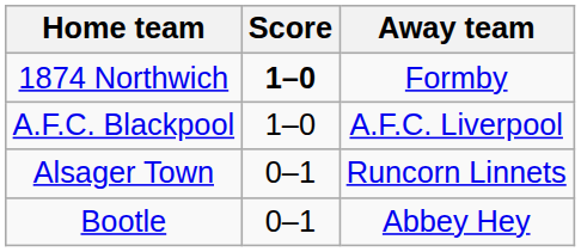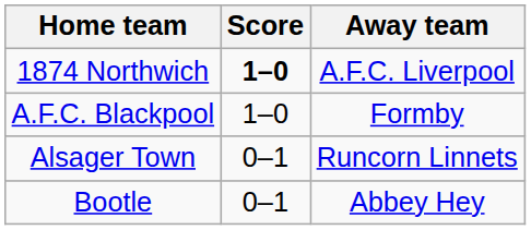1874 Northwich | Away team: Formby -> A.F.C. Liverpool
A.F.C. Blackpool | Away team: A.F.C. Liverpool -> Formby
